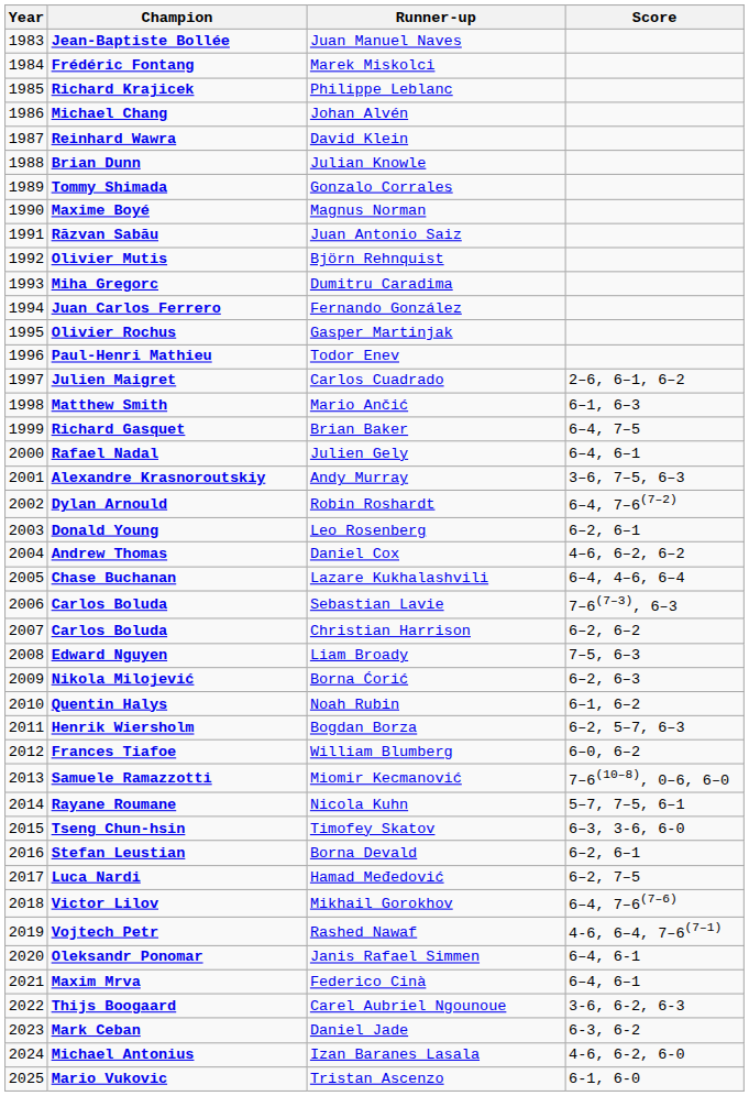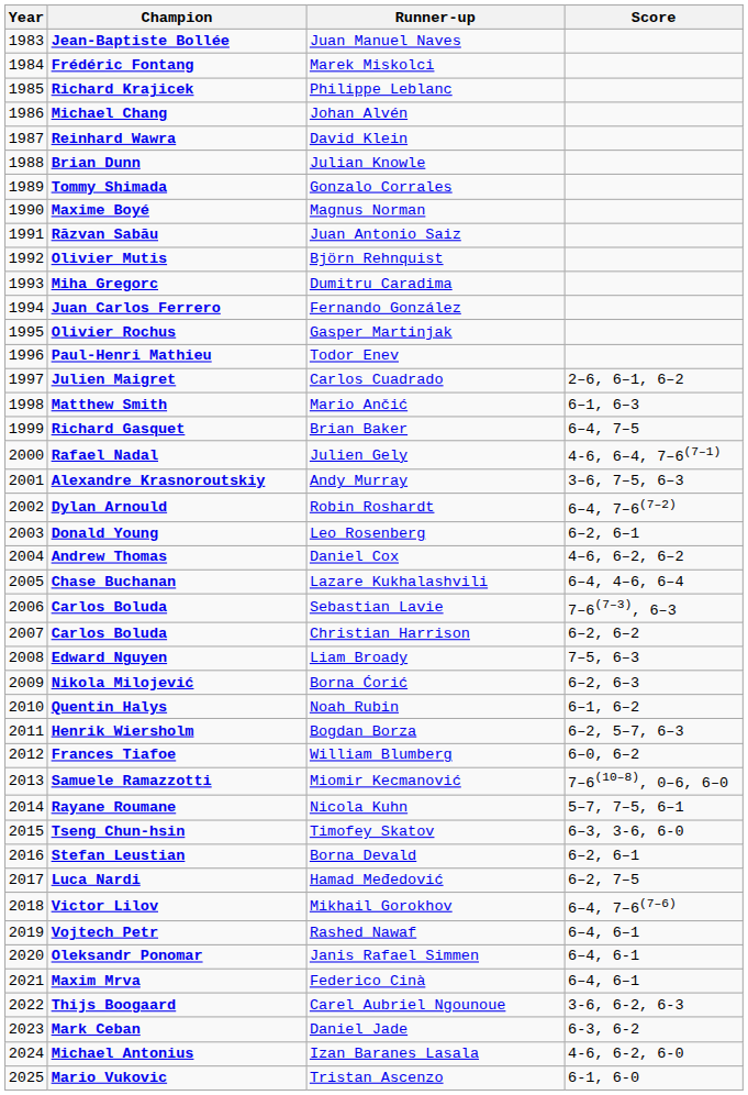Julien Gely | Score: 6–4, 6–1 -> 4-6, 6–4, 7–6(7–1)
Rashed Nawaf | Score: 4-6, 6–4, 7–6(7–1) -> 6–4, 6–1
